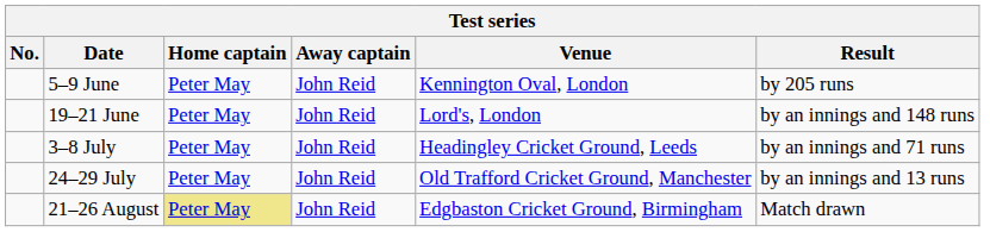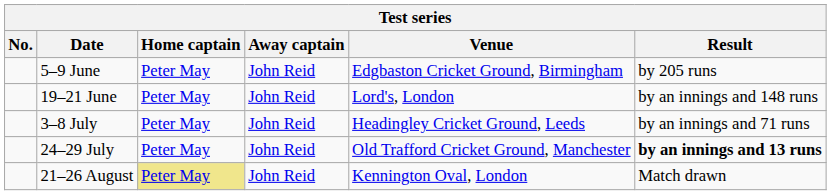5–9 June | Venue: Kennington Oval, London -> Edgbaston Cricket Ground, Birmingham
24–29 July | Result: normal -> bold
21–26 August | Venue: Edgbaston Cricket Ground, Birmingham -> Kennington Oval, London
